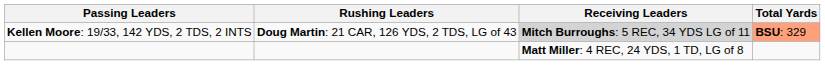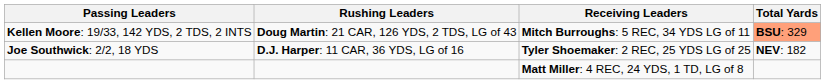Kellen Moore: 19/33, 142 YDS, 2 TDS, 2 INTS | Receiving Leaders: lightgrey background -> no background
+ row: Joe Southwick: 2/2, 18 YDS | D.J. Harper: 11 CAR, 36 YDS, LG of 16 | Tyler Shoemaker: 2 REC, 25 YDS LG of 25 | NEV: 182
